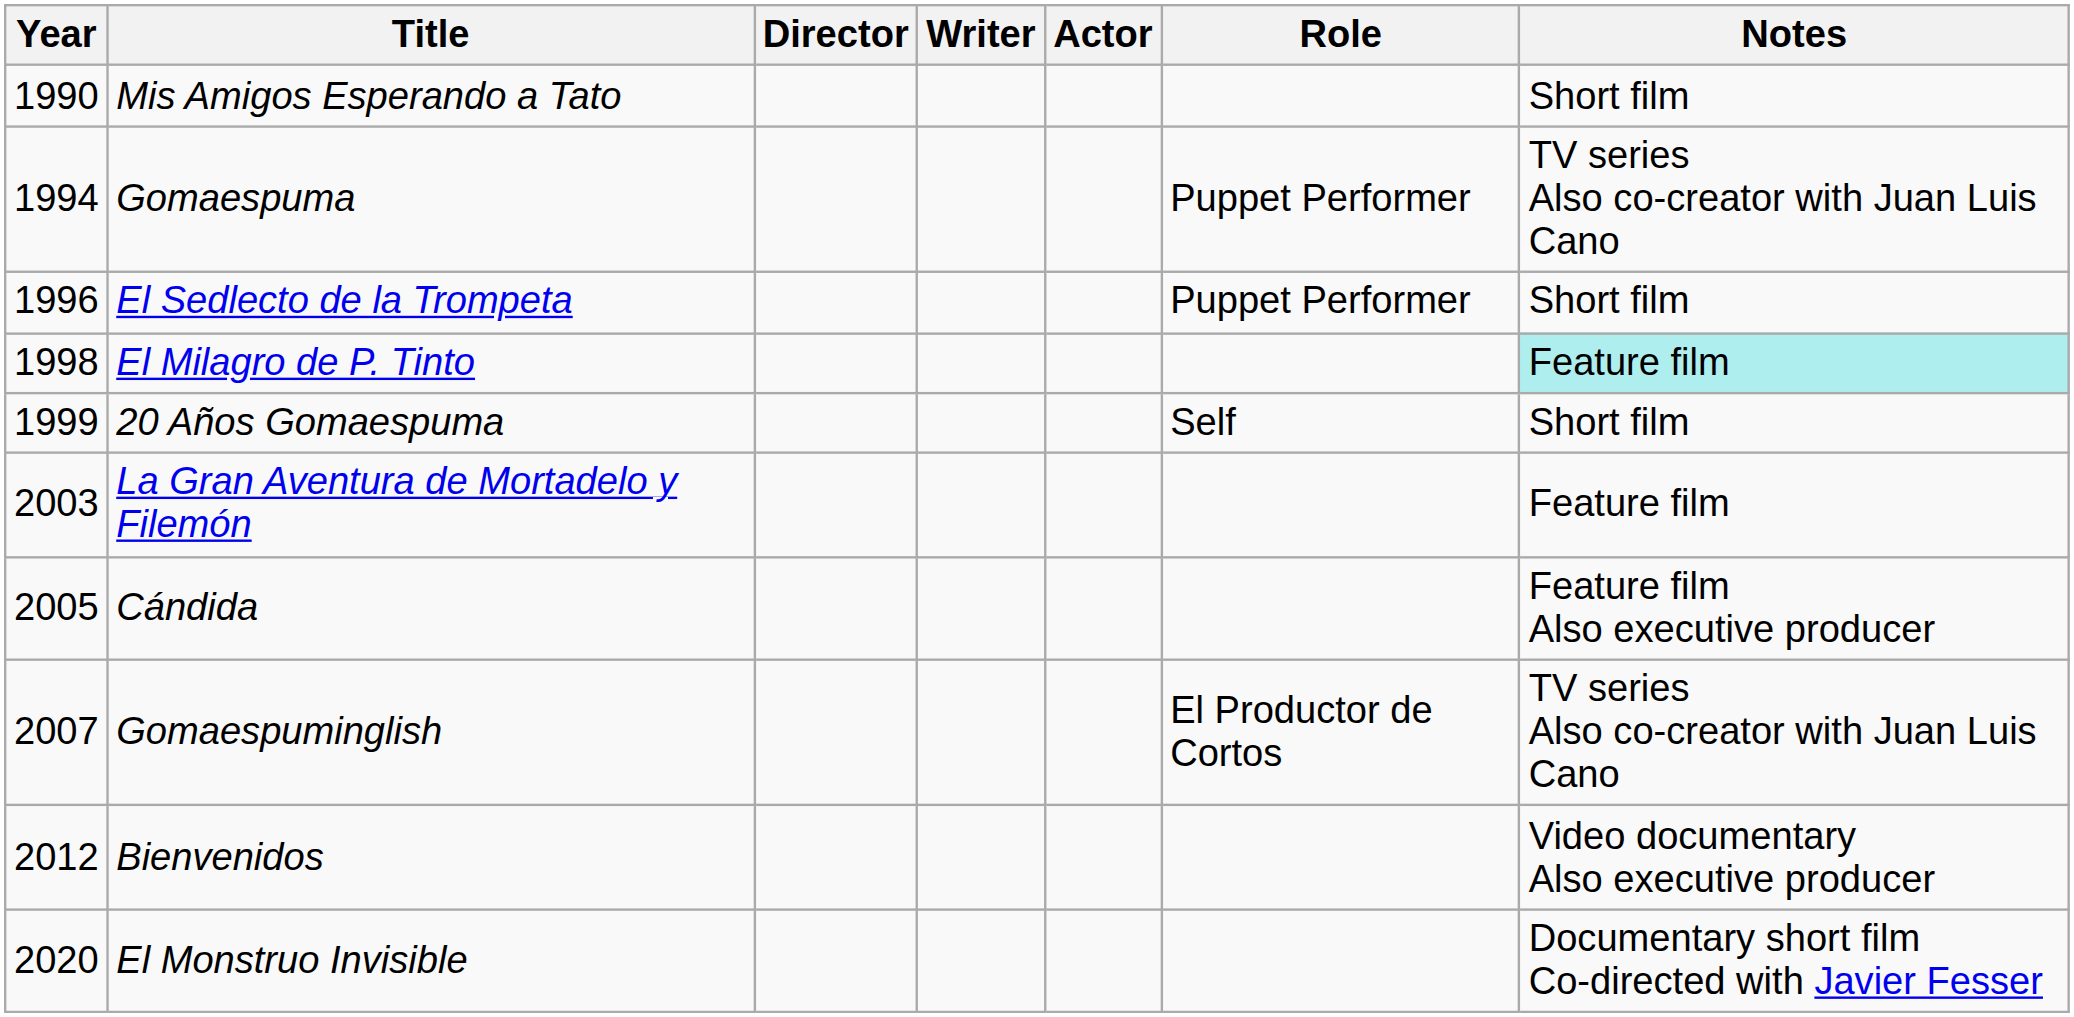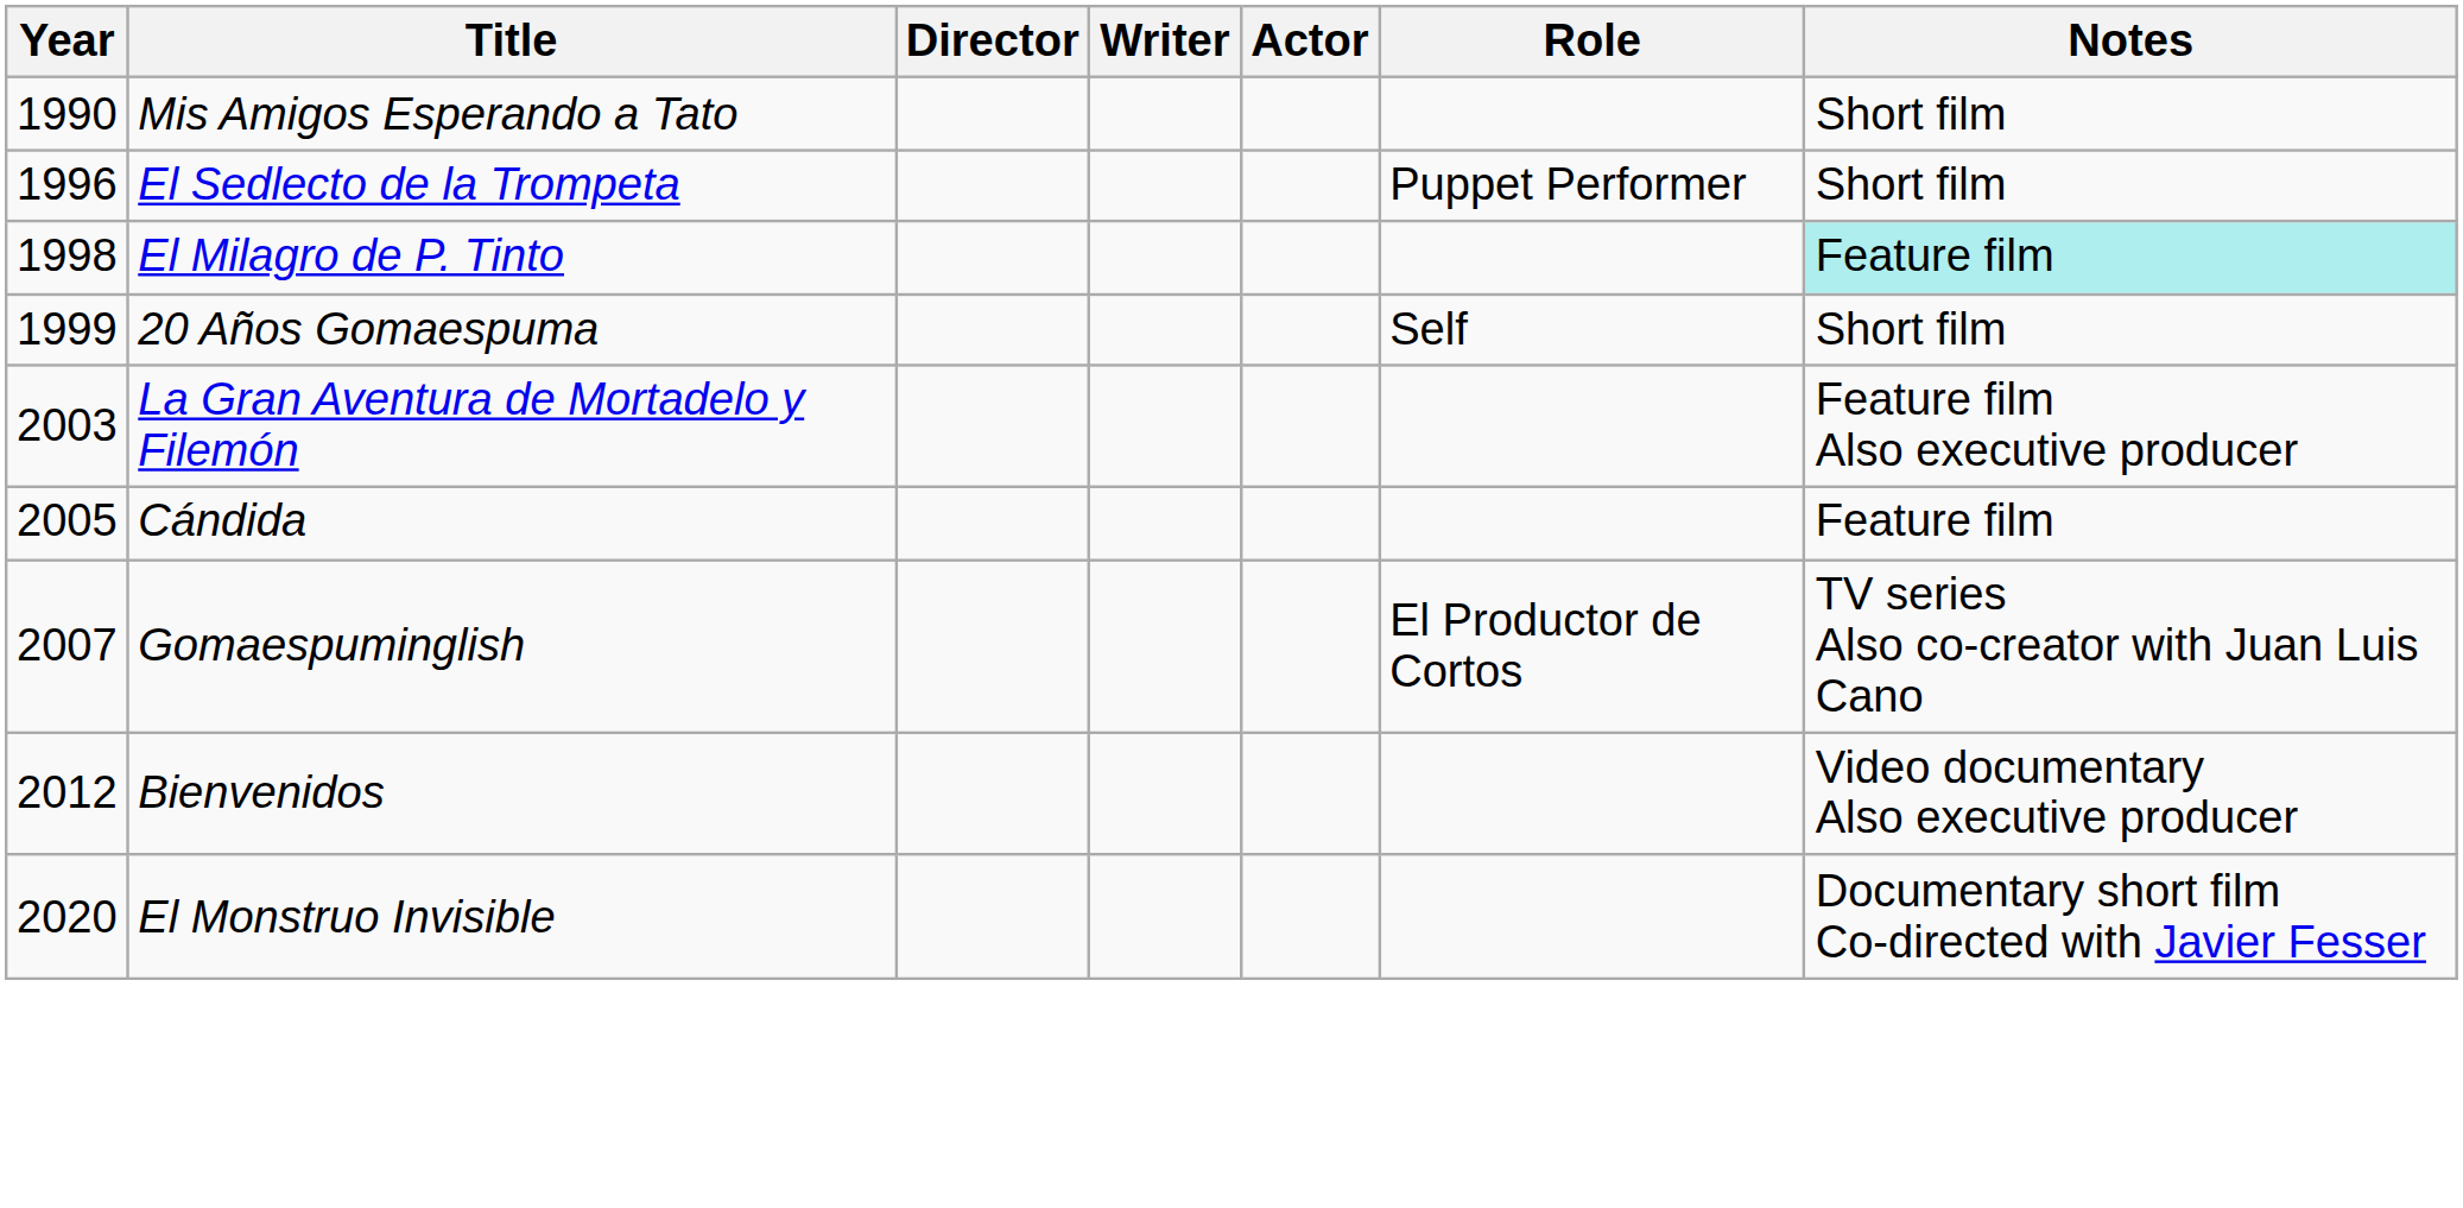- row: 1994 | Gomaespuma | Puppet Performer | TV series Also co-creator with Juan Luis Cano
La Gran Aventura de Mortadelo y Filemón | Notes: Feature film -> Feature film Also executive producer
Cándida | Notes: Feature film Also executive producer -> Feature film
